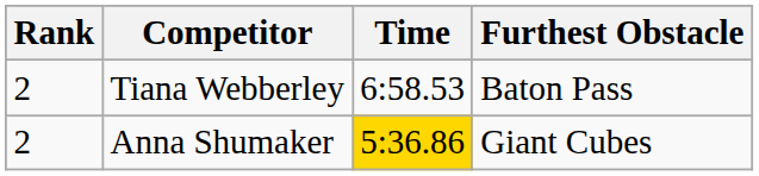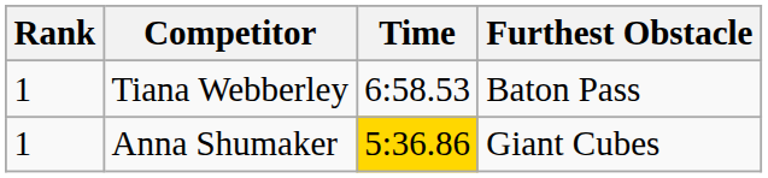Tiana Webberley | Rank: 2 -> 1
Anna Shumaker | Rank: 2 -> 1
